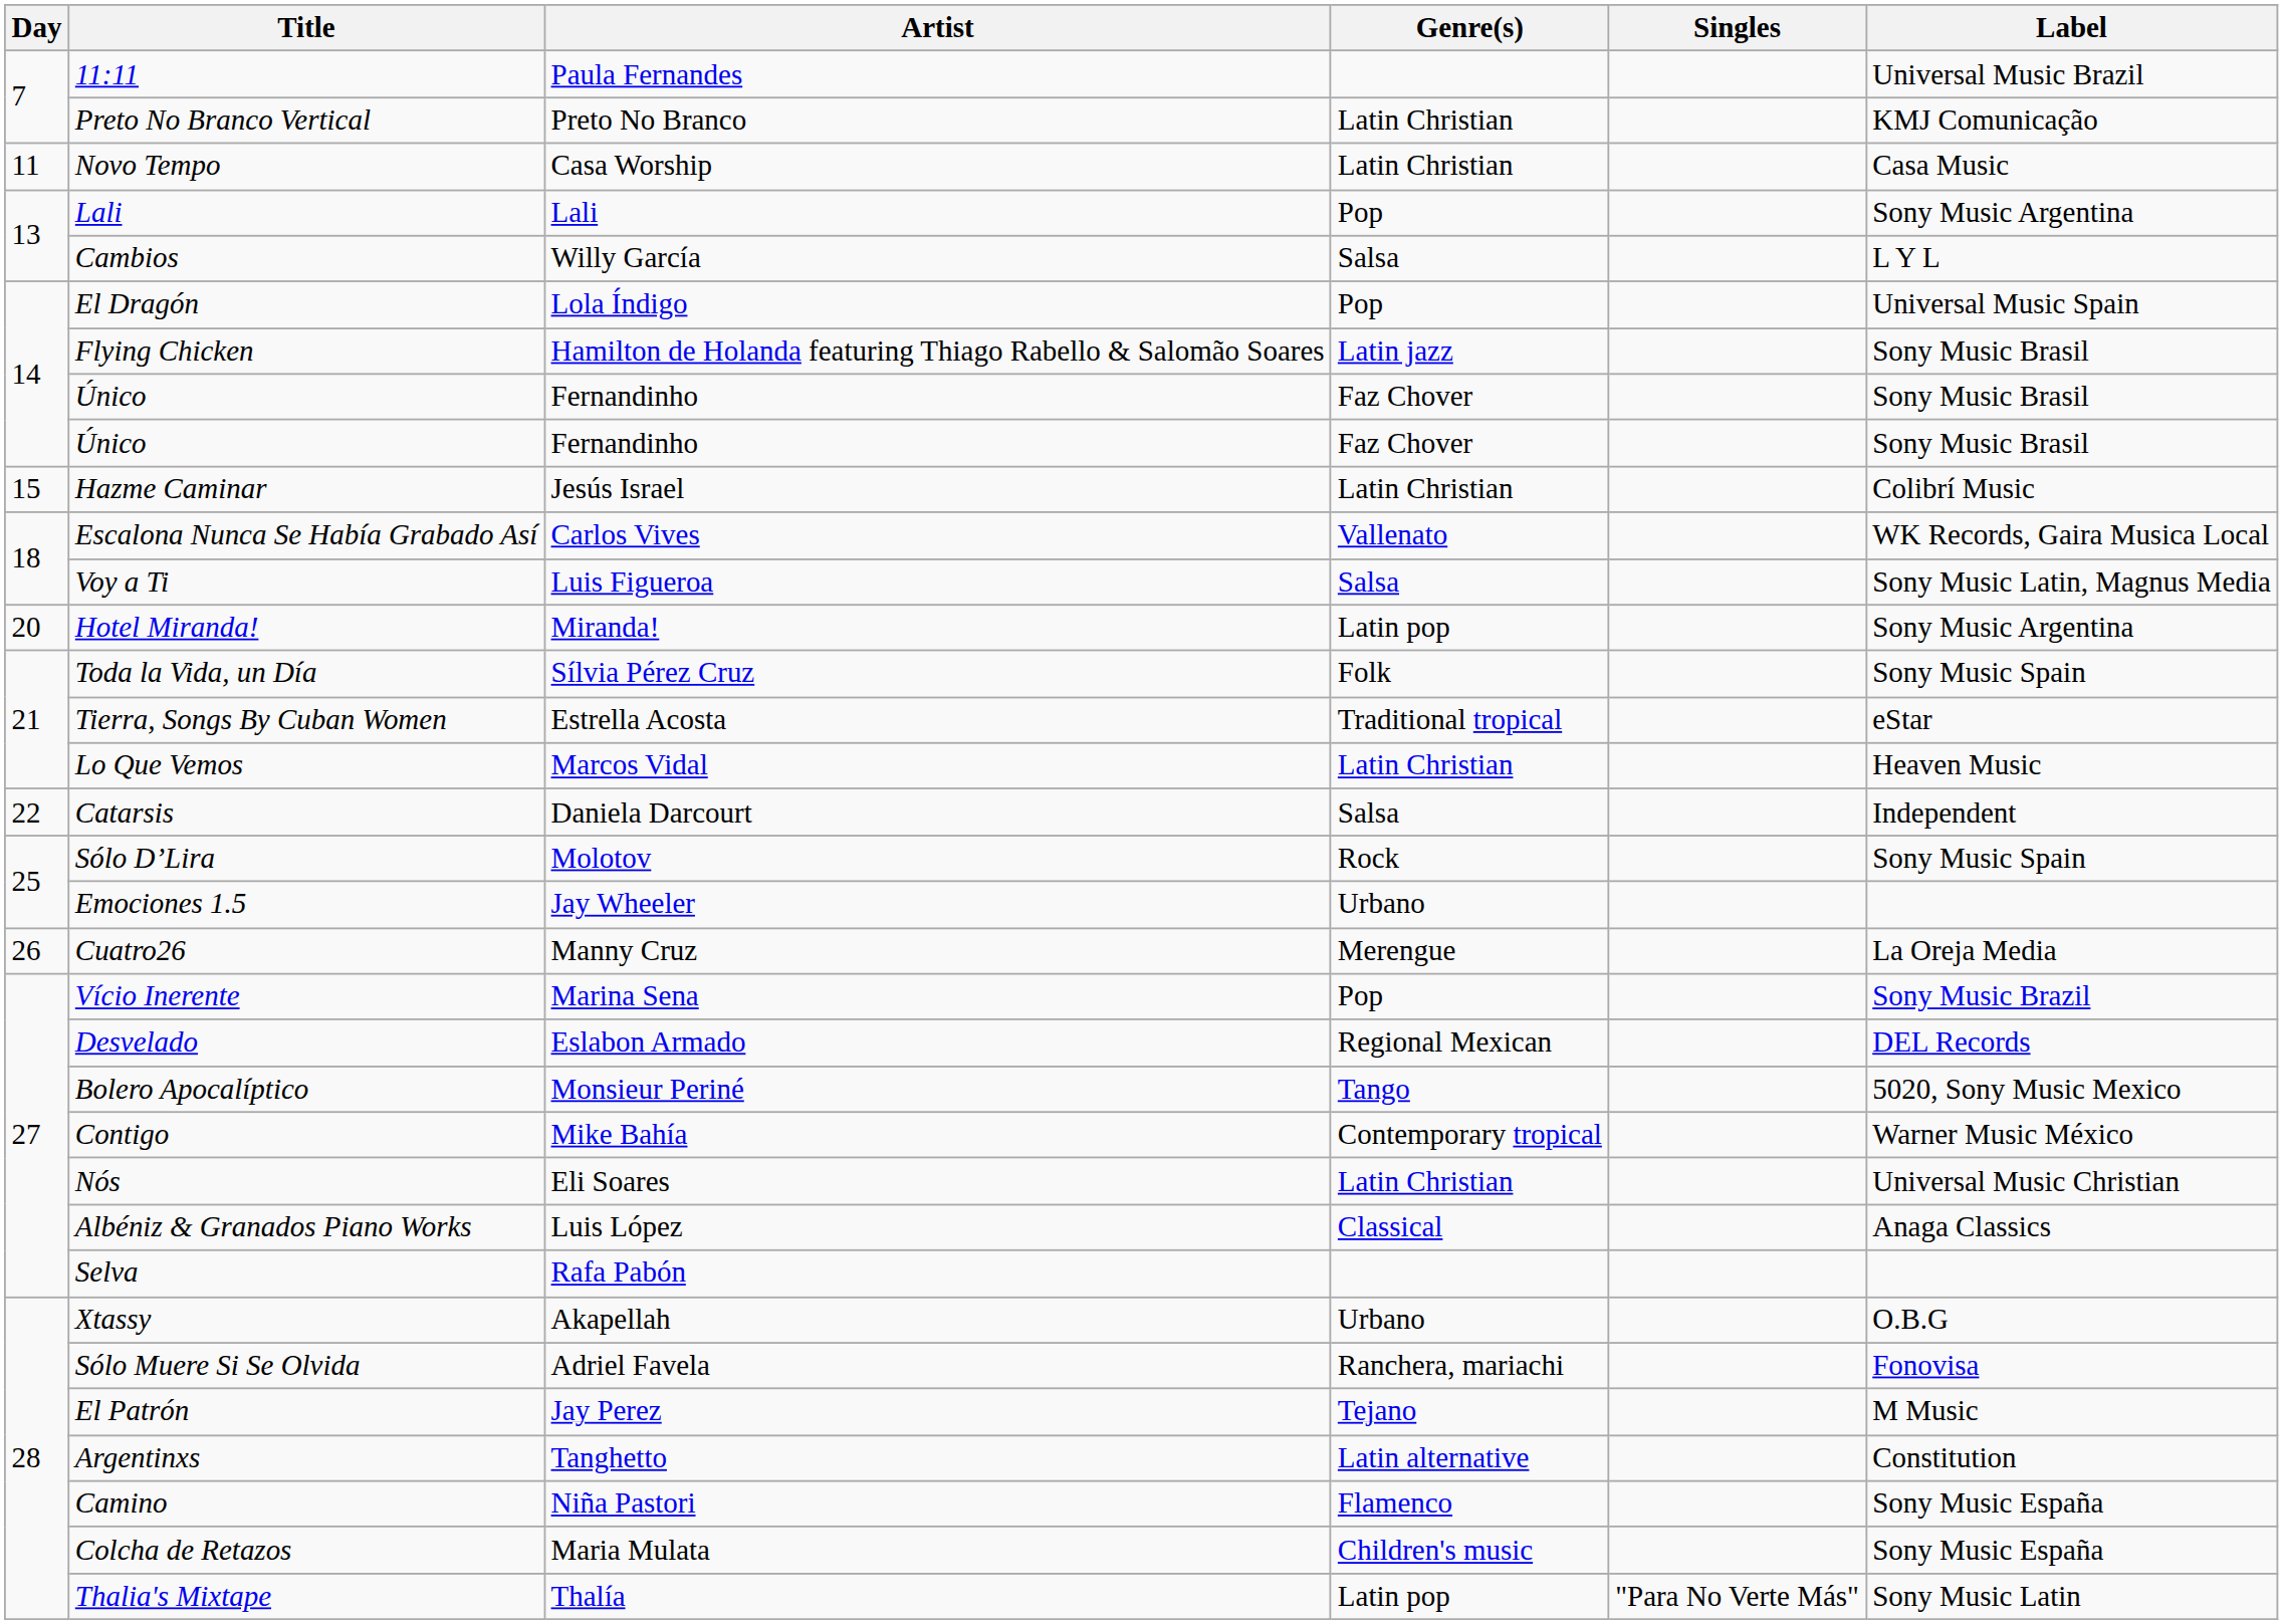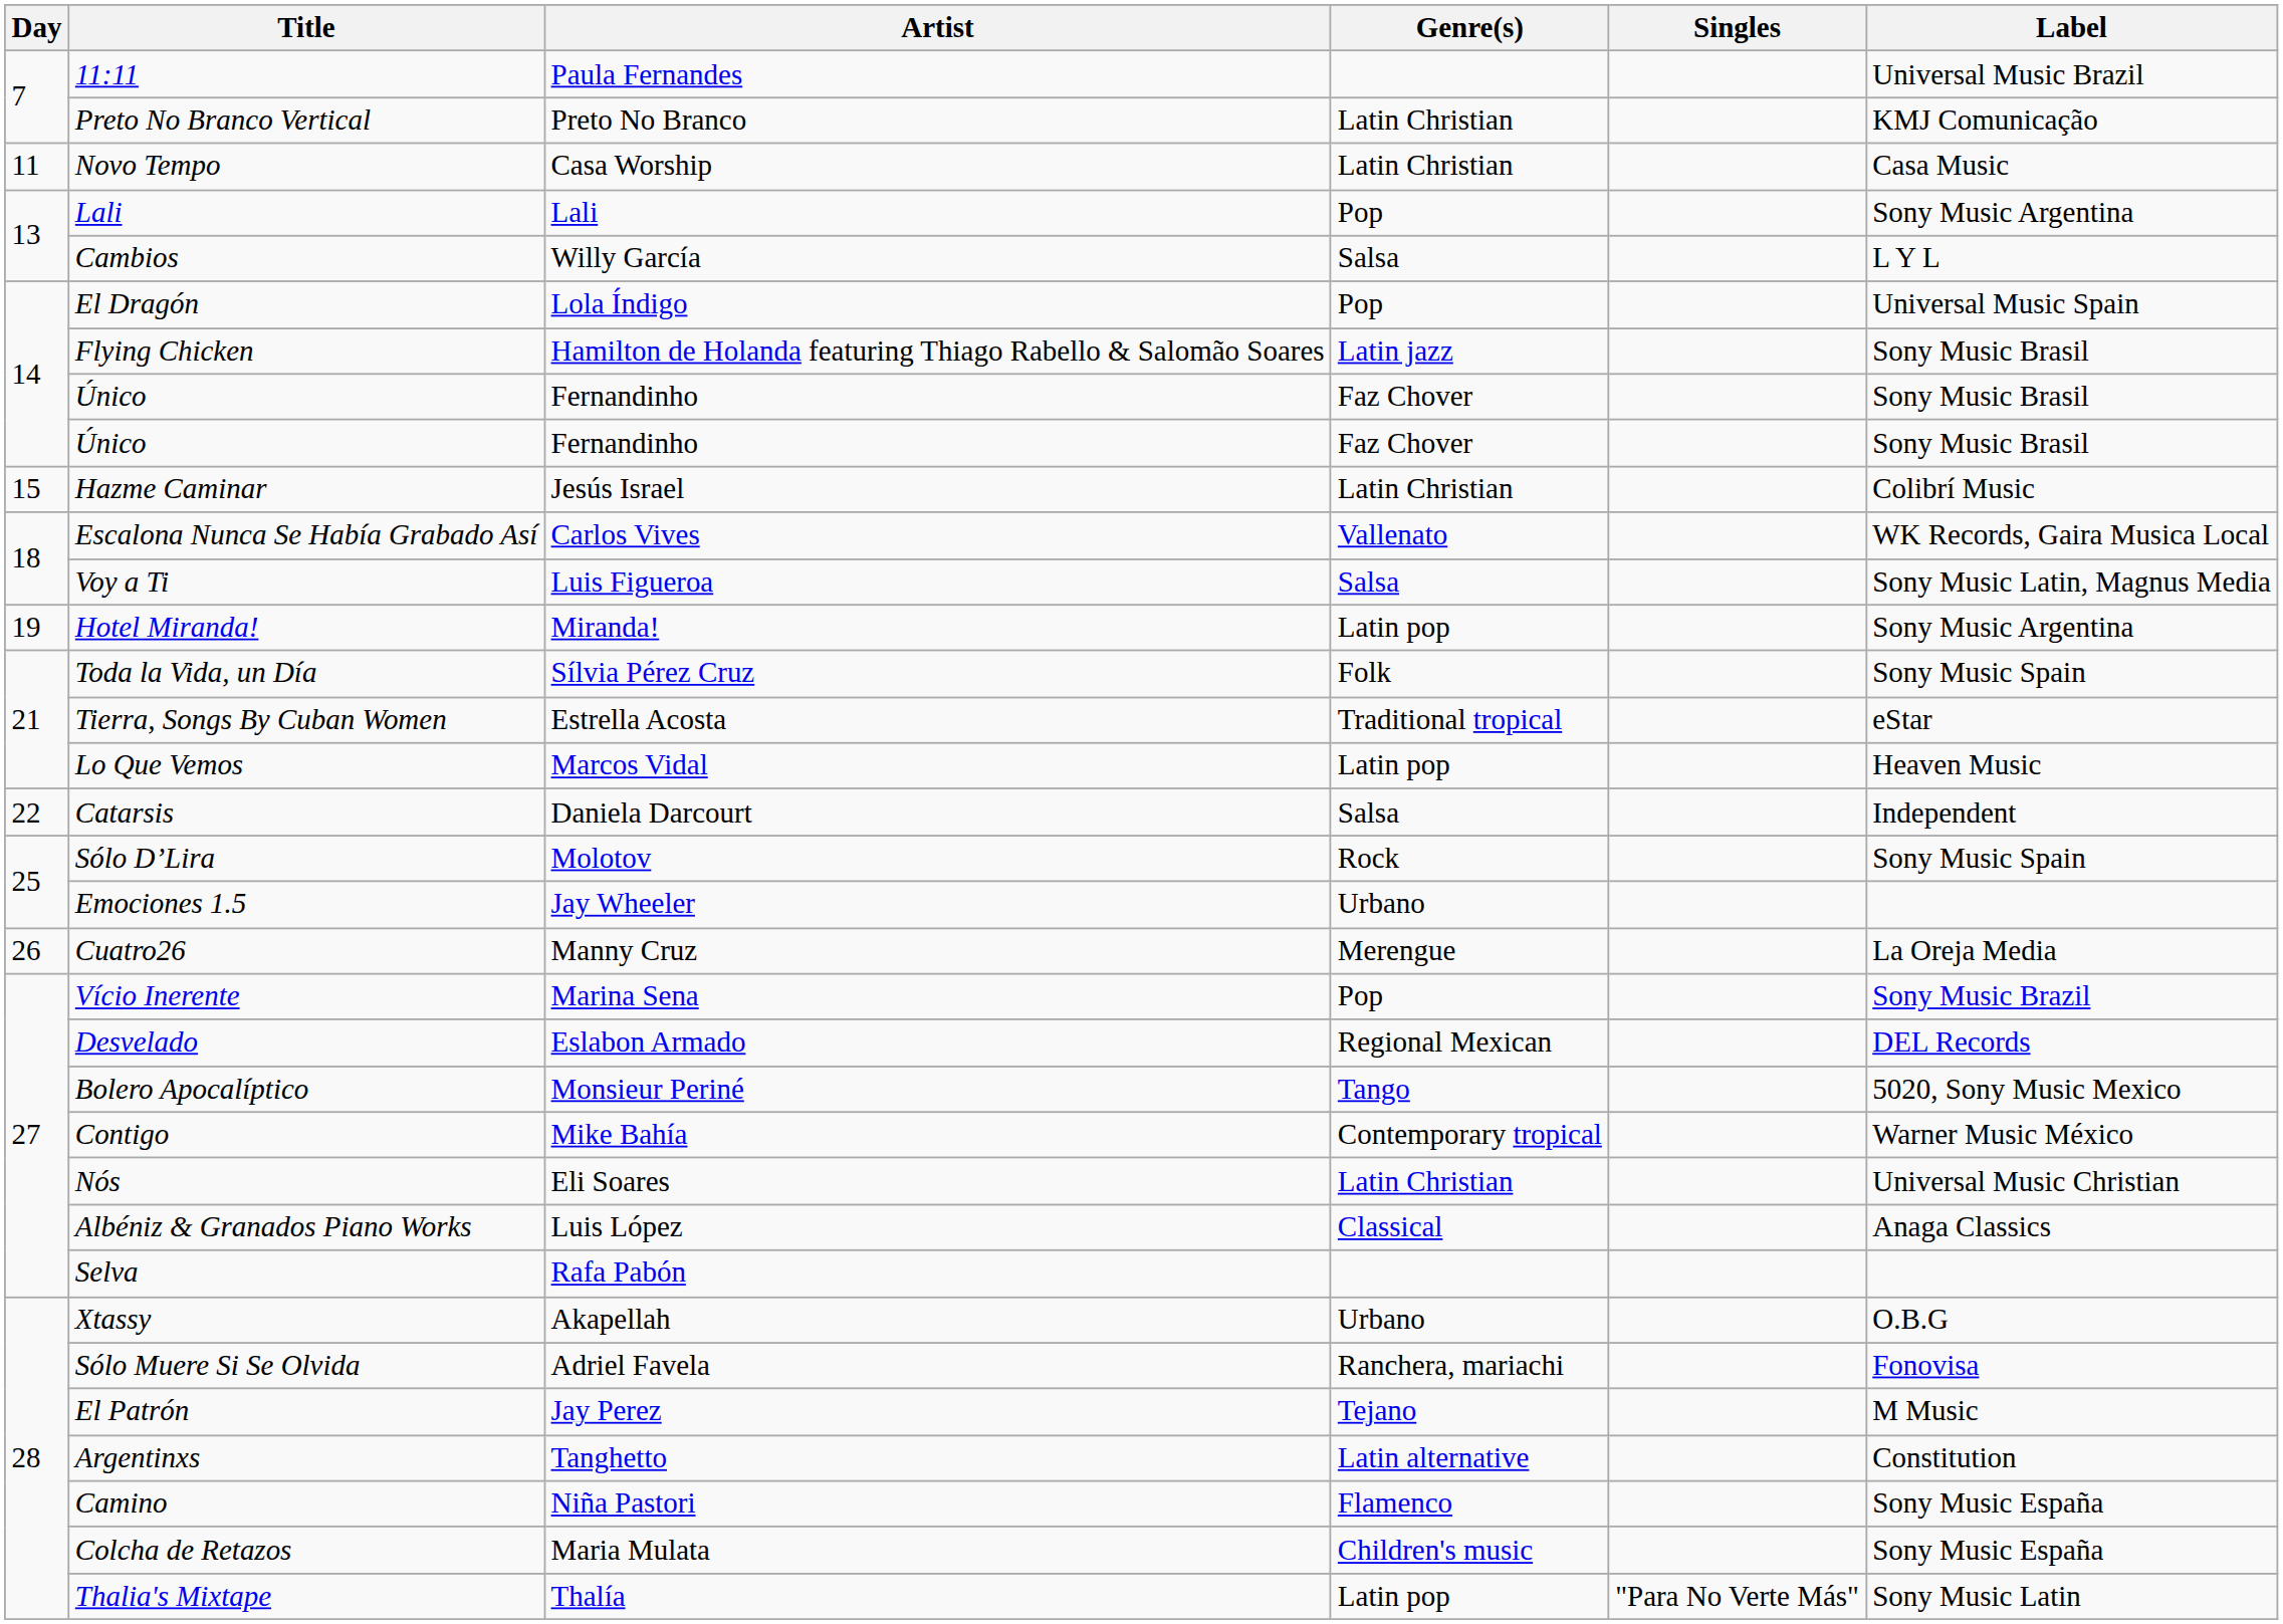Hotel Miranda! | Day: 20 -> 19
Lo Que Vemos | Genre(s): Latin Christian -> Latin pop
